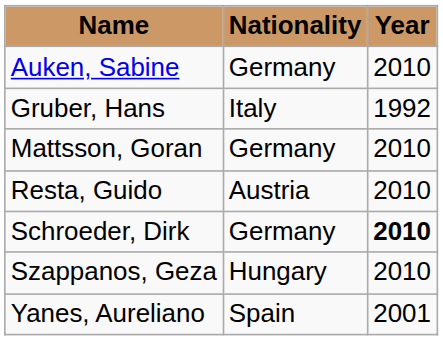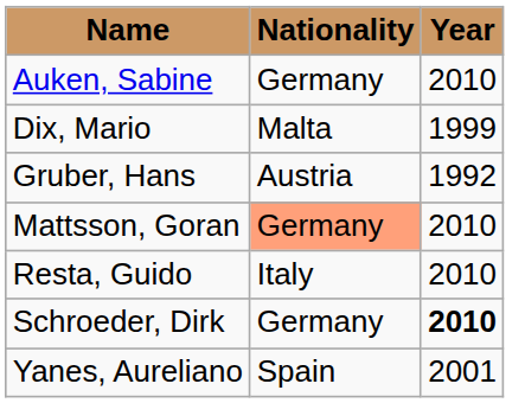+ row: Dix, Mario | Malta | 1999
Gruber, Hans | Nationality: Italy -> Austria
Mattsson, Goran | Nationality: no background -> lightsalmon background
Resta, Guido | Nationality: Austria -> Italy
- row: Szappanos, Geza | Hungary | 2010
